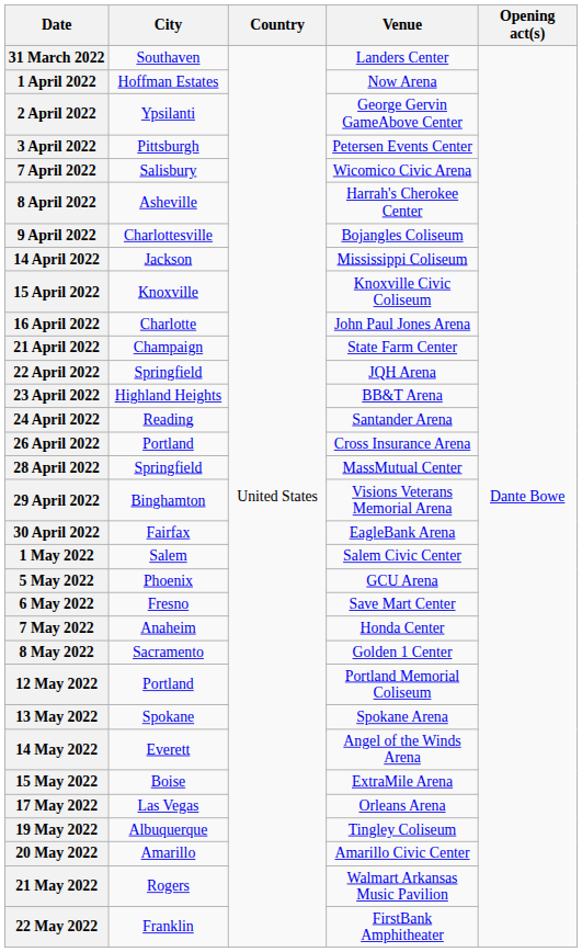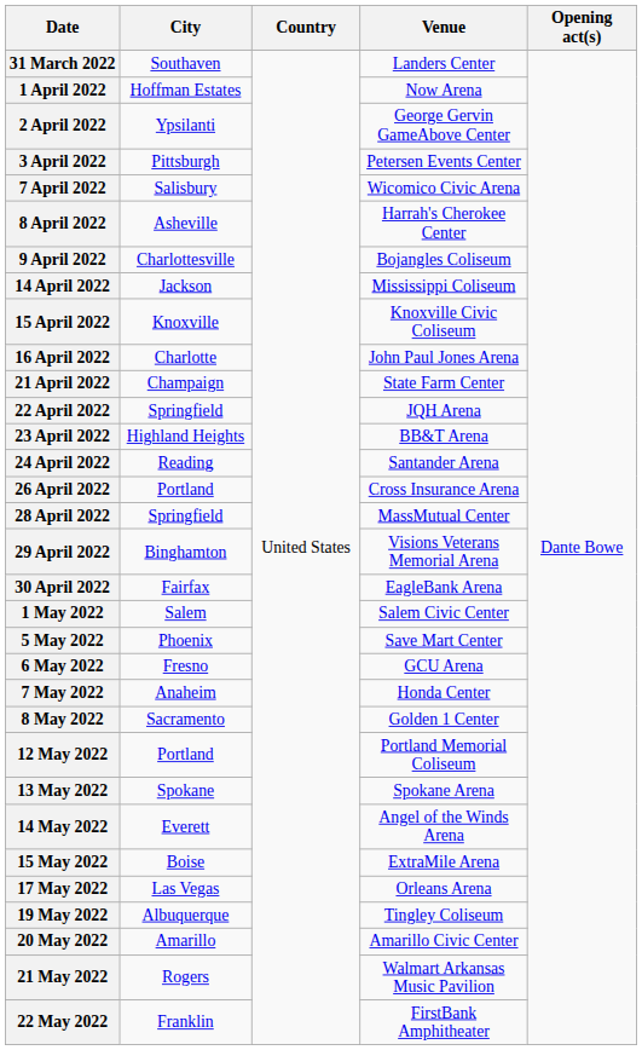5 May 2022 | Venue: GCU Arena -> Save Mart Center
6 May 2022 | Venue: Save Mart Center -> GCU Arena
